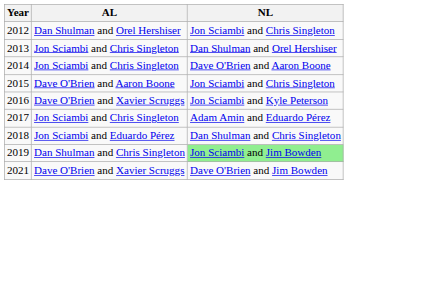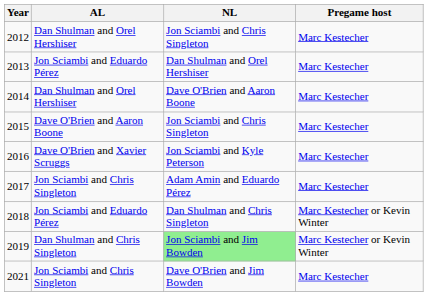+ column: Pregame host | Marc Kestecher | Marc Kestecher | Marc Kestecher | Marc Kestecher | Marc Kestecher | Marc Kestecher | Marc Kestecher or Kevin Winter | Marc Kestecher or Kevin Winter | Marc Kestecher
2013 | AL: Jon Sciambi and Chris Singleton -> Jon Sciambi and Eduardo Pérez
2014 | AL: Jon Sciambi and Chris Singleton -> Dan Shulman and Orel Hershiser
2021 | AL: Dave O'Brien and Xavier Scruggs -> Jon Sciambi and Chris Singleton
